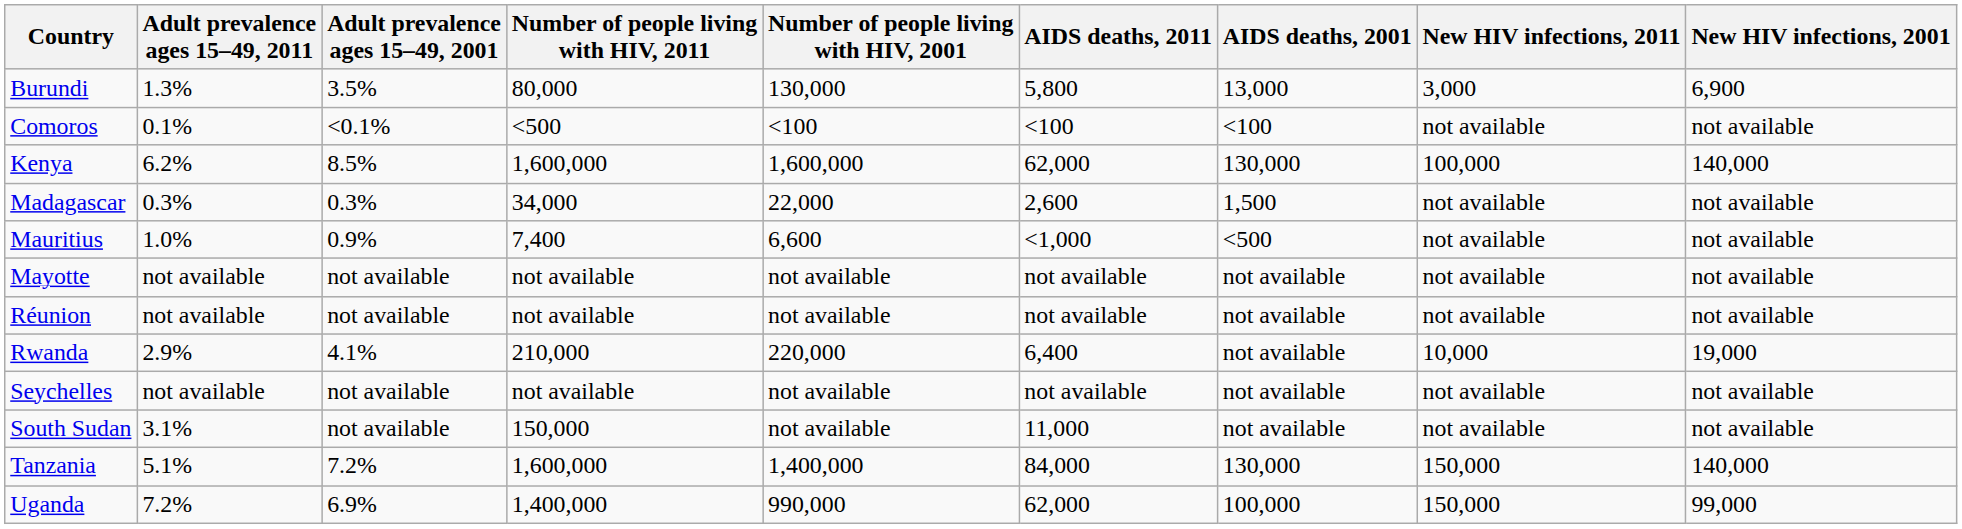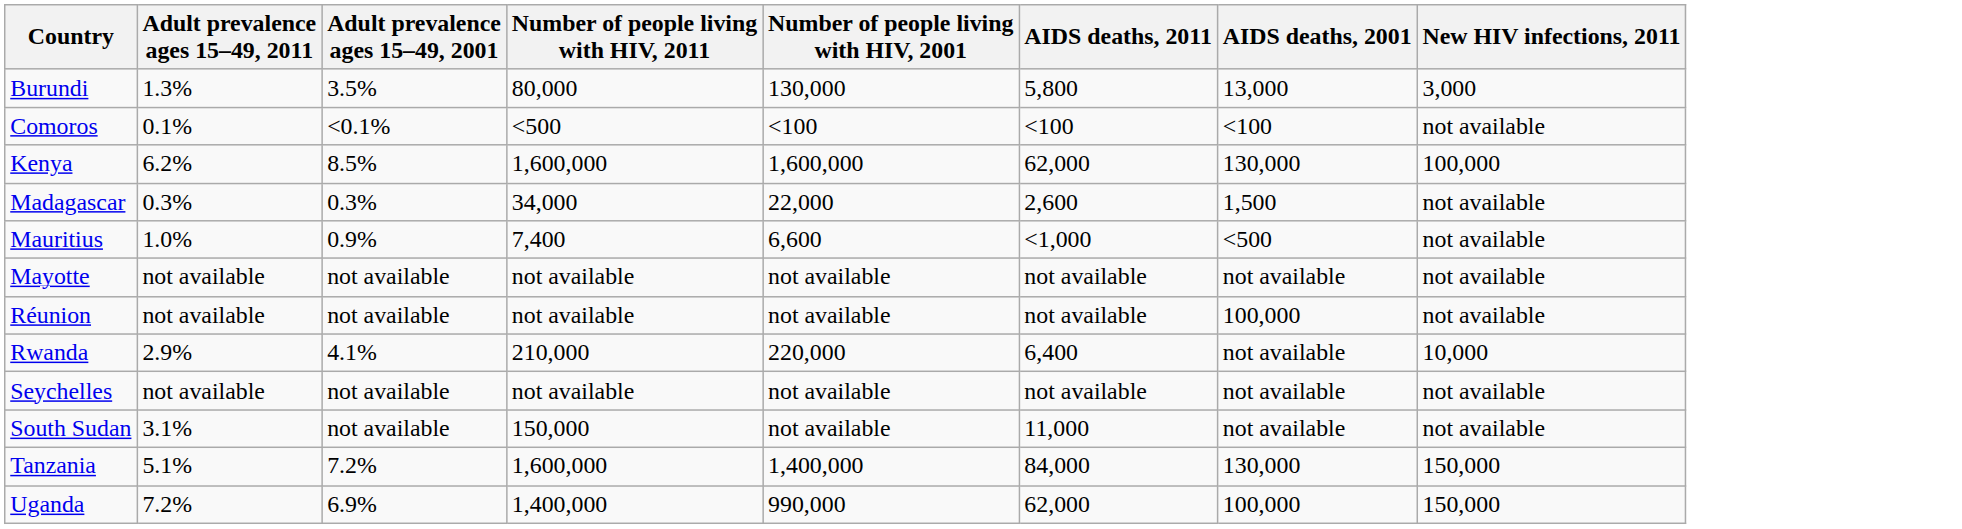- column: New HIV infections, 2001 | 6,900 | not available | 140,000 | not available | not available | not available | not available | 19,000 | not available | not available | 140,000 | 99,000
Réunion | AIDS deaths, 2001: not available -> 100,000
